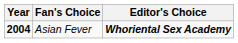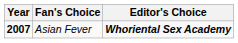Asian Fever | Year: 2004 -> 2007
